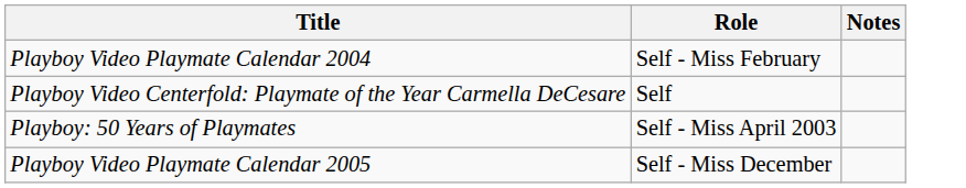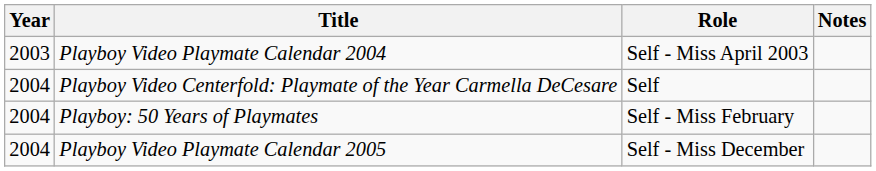+ column: Year | 2003 | 2004 | 2004 | 2004
Playboy Video Playmate Calendar 2004 | Role: Self - Miss February -> Self - Miss April 2003
Playboy: 50 Years of Playmates | Role: Self - Miss April 2003 -> Self - Miss February
